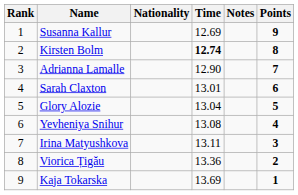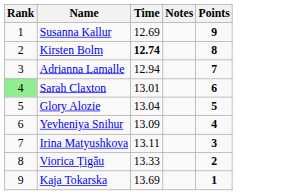- column: Nationality
Adrianna Lamalle | Time: 12.90 -> 12.94
Sarah Claxton | Rank: no background -> lightgreen background
Yevheniya Snihur | Time: 13.08 -> 13.09
Viorica Țigău | Time: 13.36 -> 13.33
